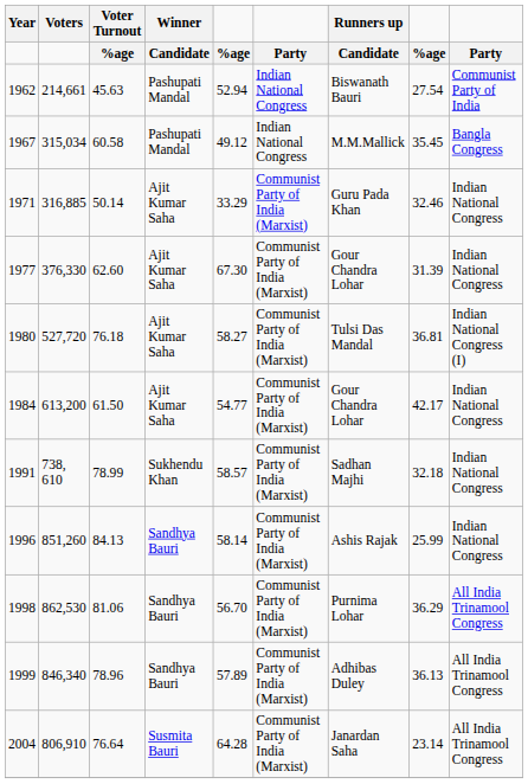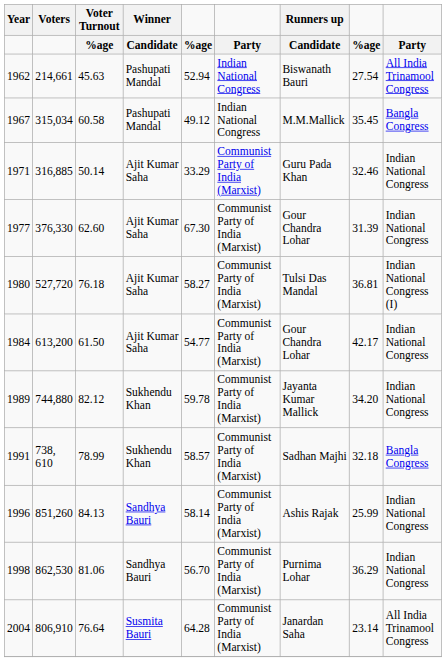1962 | column 9: Communist Party of India -> All India Trinamool Congress
+ row: 1989 | 744,880 | 82.12 | Sukhendu Khan | 59.78 | Communist Party of India (Marxist) | Jayanta Kumar Mallick | 34.20 | Indian National Congress
1991 | column 9: Indian National Congress -> Bangla Congress
1998 | column 9: All India Trinamool Congress -> Indian National Congress
- row: 1999 | 846,340 | 78.96 | Sandhya Bauri | 57.89 | Communist Party of India (Marxist) | Adhibas Duley | 36.13 | All India Trinamool Congress
